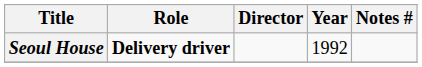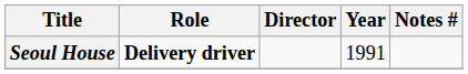Seoul House | Year: 1992 -> 1991
